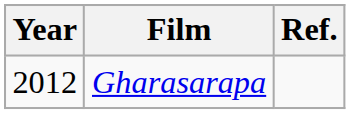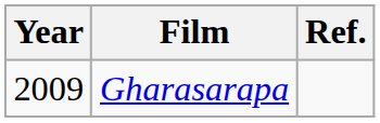Gharasarapa | Year: 2012 -> 2009
